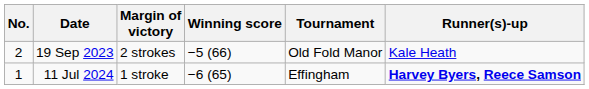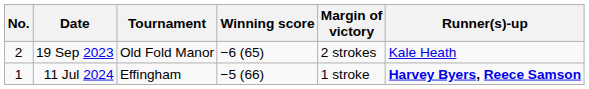columns swapped: Tournament <-> Margin of victory
19 Sep 2023 | Winning score: −5 (66) -> −6 (65)
11 Jul 2024 | Winning score: −6 (65) -> −5 (66)
